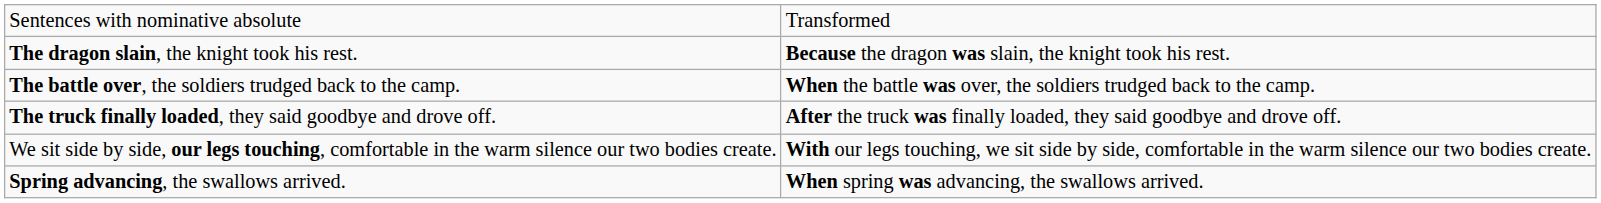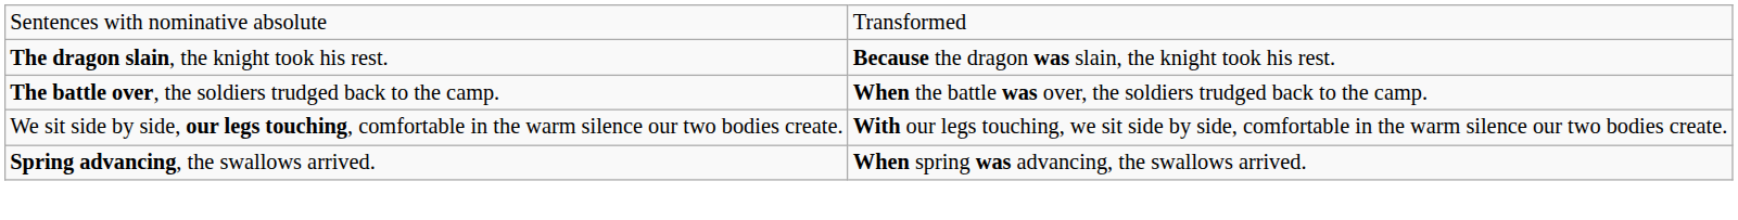- row: The truck finally loaded, they said goodbye and drove off. | After the truck was finally loaded, they said goodbye and drove off.
